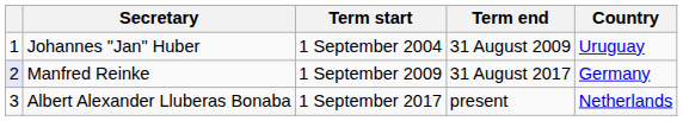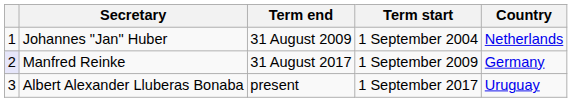columns swapped: Term start <-> Term end
Johannes "Jan" Huber | Country: Uruguay -> Netherlands
Albert Alexander Lluberas Bonaba | Country: Netherlands -> Uruguay
